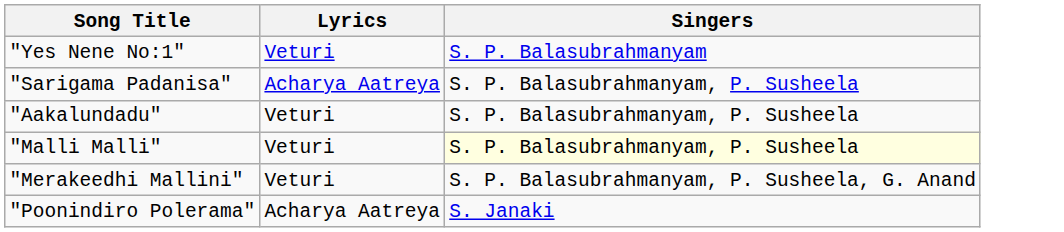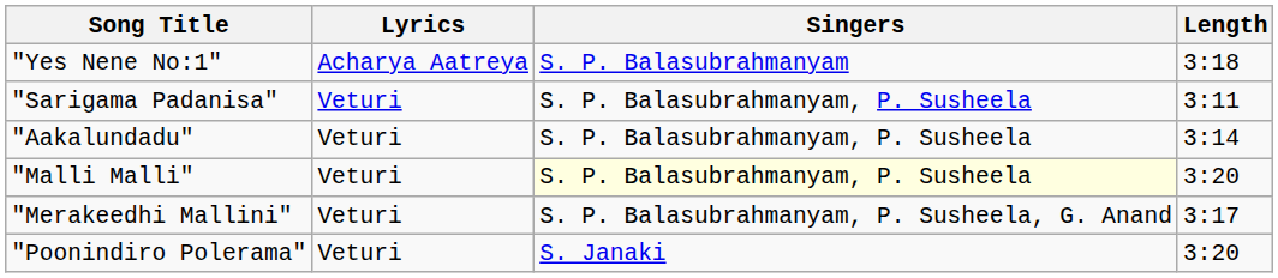+ column: Length | 3:18 | 3:11 | 3:14 | 3:20 | 3:17 | 3:20
"Yes Nene No:1" | Lyrics: Veturi -> Acharya Aatreya
"Sarigama Padanisa" | Lyrics: Acharya Aatreya -> Veturi
"Poonindiro Polerama" | Lyrics: Acharya Aatreya -> Veturi
